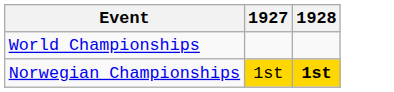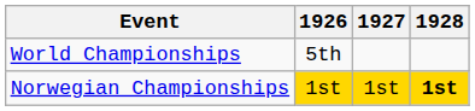+ column: 1926 | 5th | 1st
